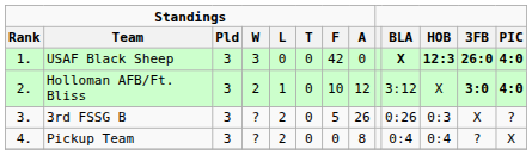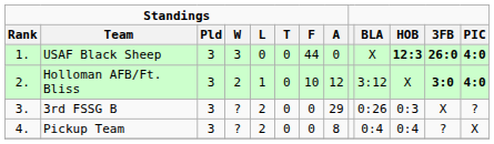USAF Black Sheep | Standings / F: 42 -> 44
USAF Black Sheep | BLA: bold -> normal
3rd FSSG B | Standings / F: 5 -> 0
3rd FSSG B | Standings / A: 26 -> 29
